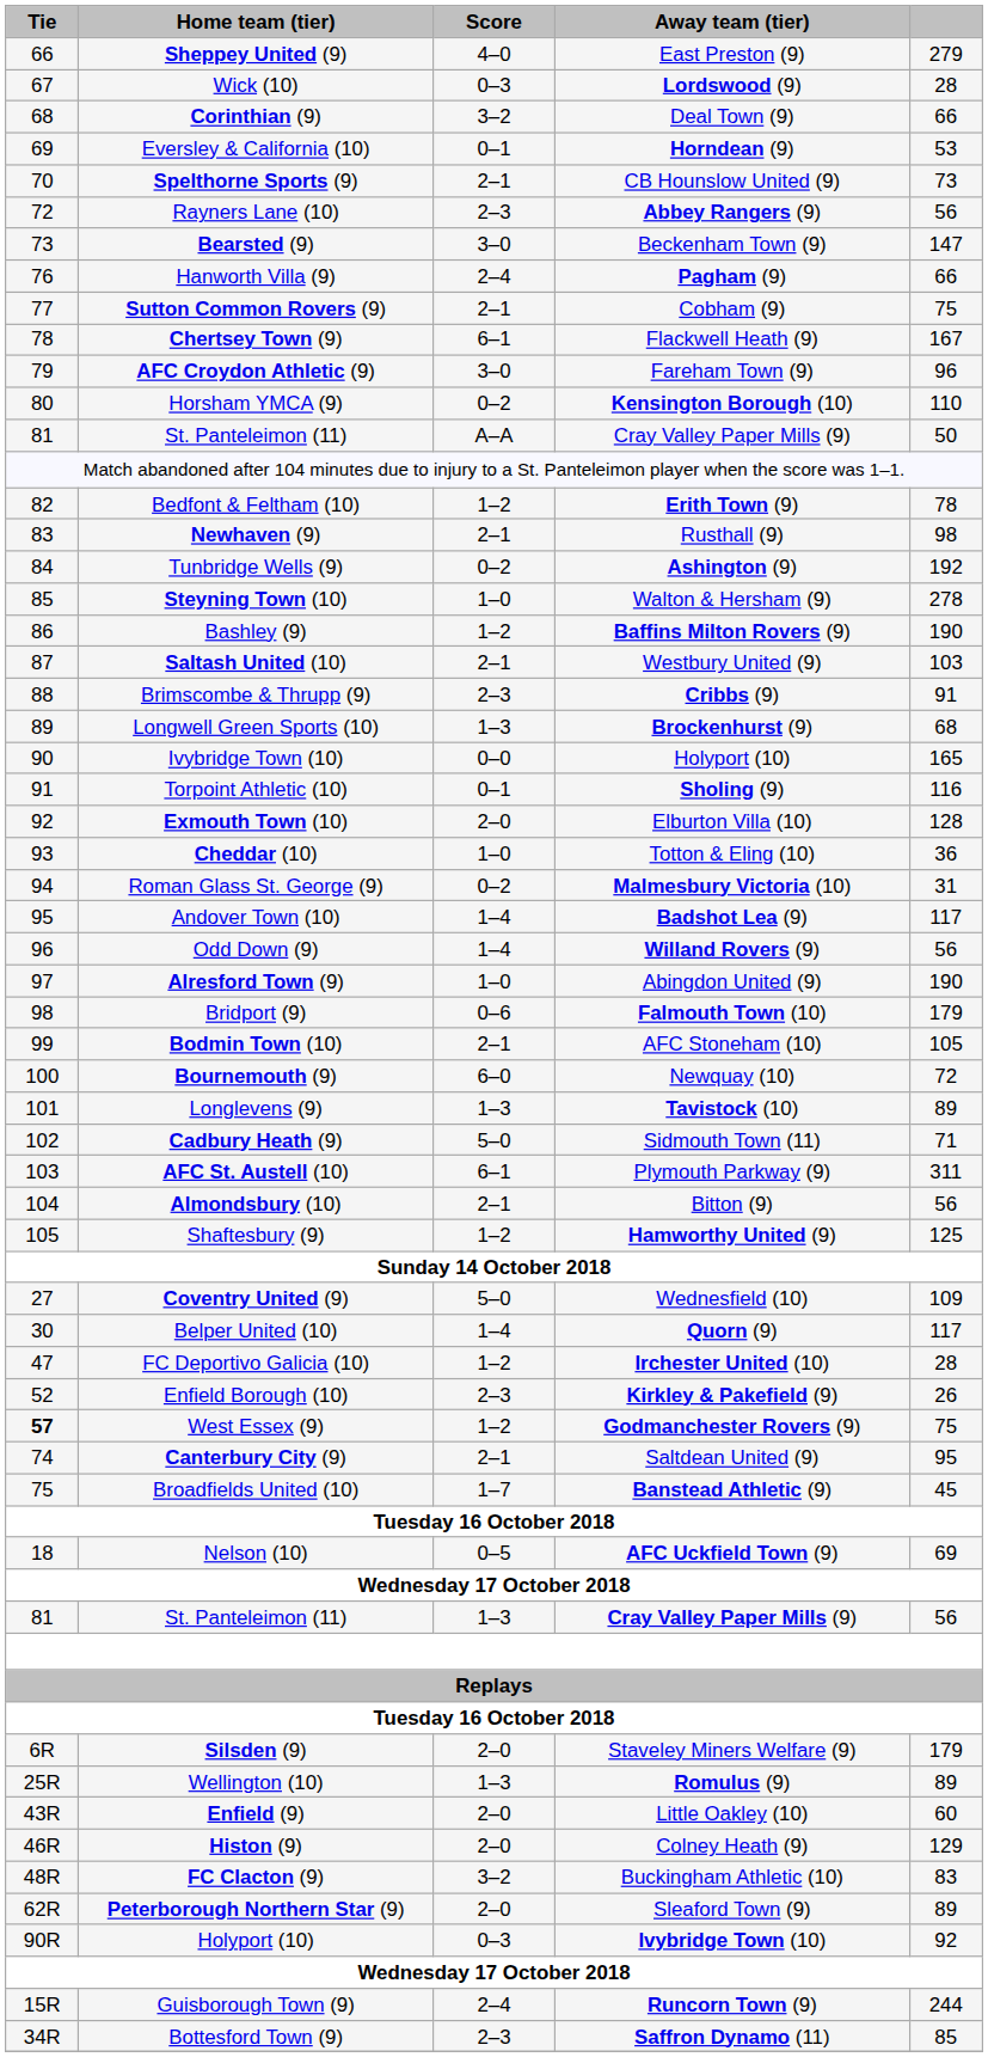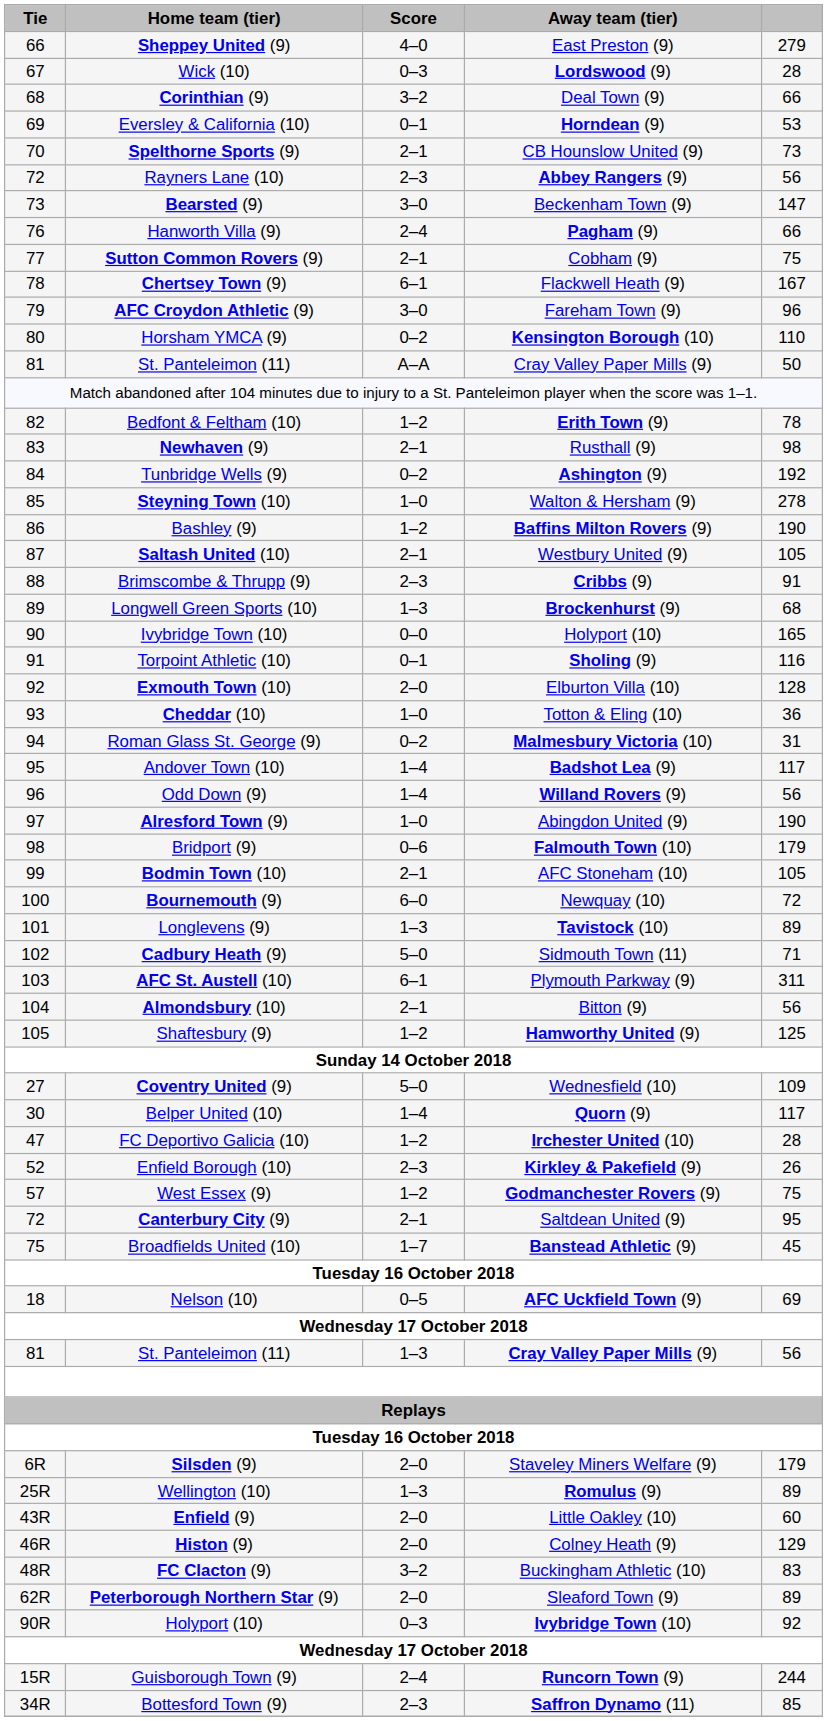Saltash United (10) | column 5: 103 -> 105
West Essex (9) | Tie: bold -> normal
Canterbury City (9) | Tie: 74 -> 72
